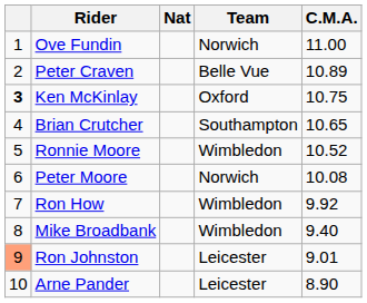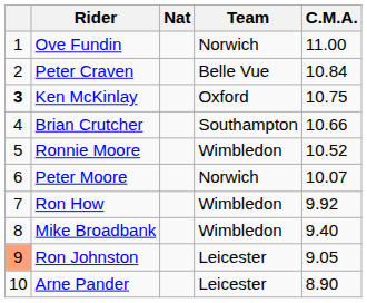Peter Craven | C.M.A.: 10.89 -> 10.84
Brian Crutcher | C.M.A.: 10.65 -> 10.66
Peter Moore | C.M.A.: 10.08 -> 10.07
Ron Johnston | C.M.A.: 9.01 -> 9.05
